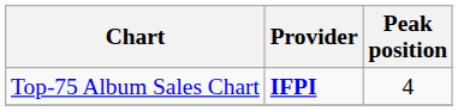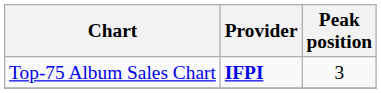Top-75 Album Sales Chart | Peak position: 4 -> 3
